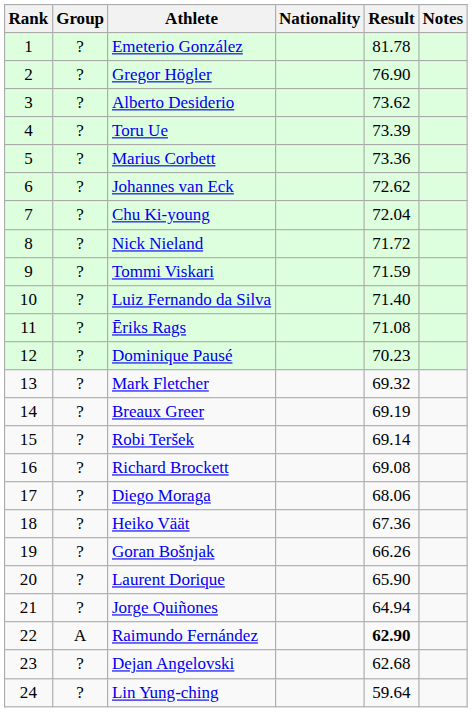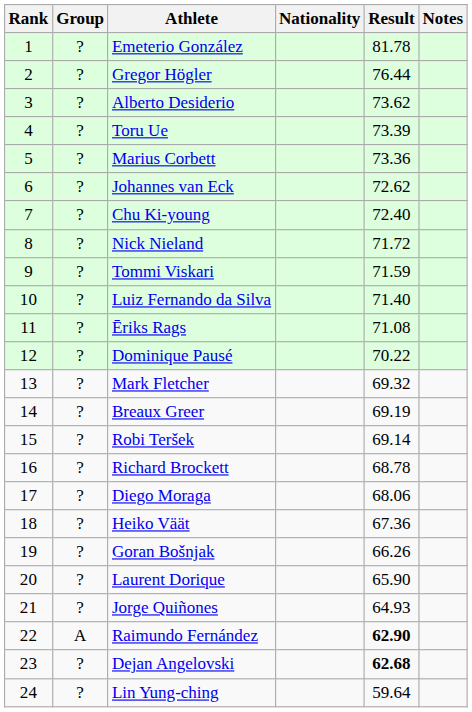Gregor Högler | Result: 76.90 -> 76.44
Chu Ki-young | Result: 72.04 -> 72.40
Dominique Pausé | Result: 70.23 -> 70.22
Richard Brockett | Result: 69.08 -> 68.78
Jorge Quiñones | Result: 64.94 -> 64.93
Dejan Angelovski | Result: normal -> bold
